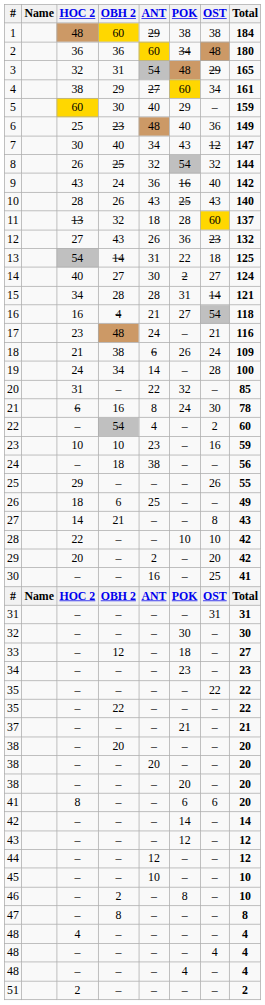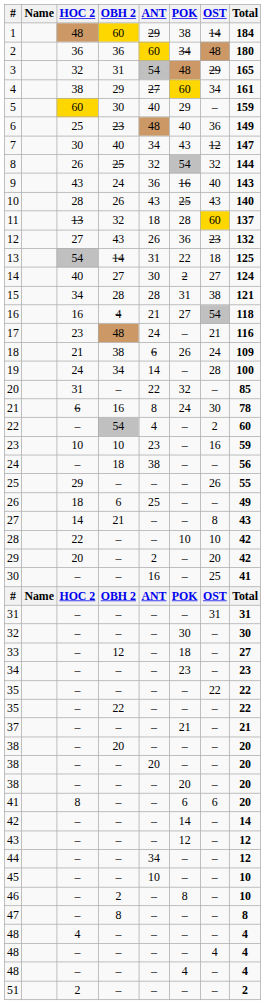1 | OST: 38 -> 14
9 | Total: 142 -> 143
15 | OST: 14 -> 38
44 | ANT: 12 -> 34
